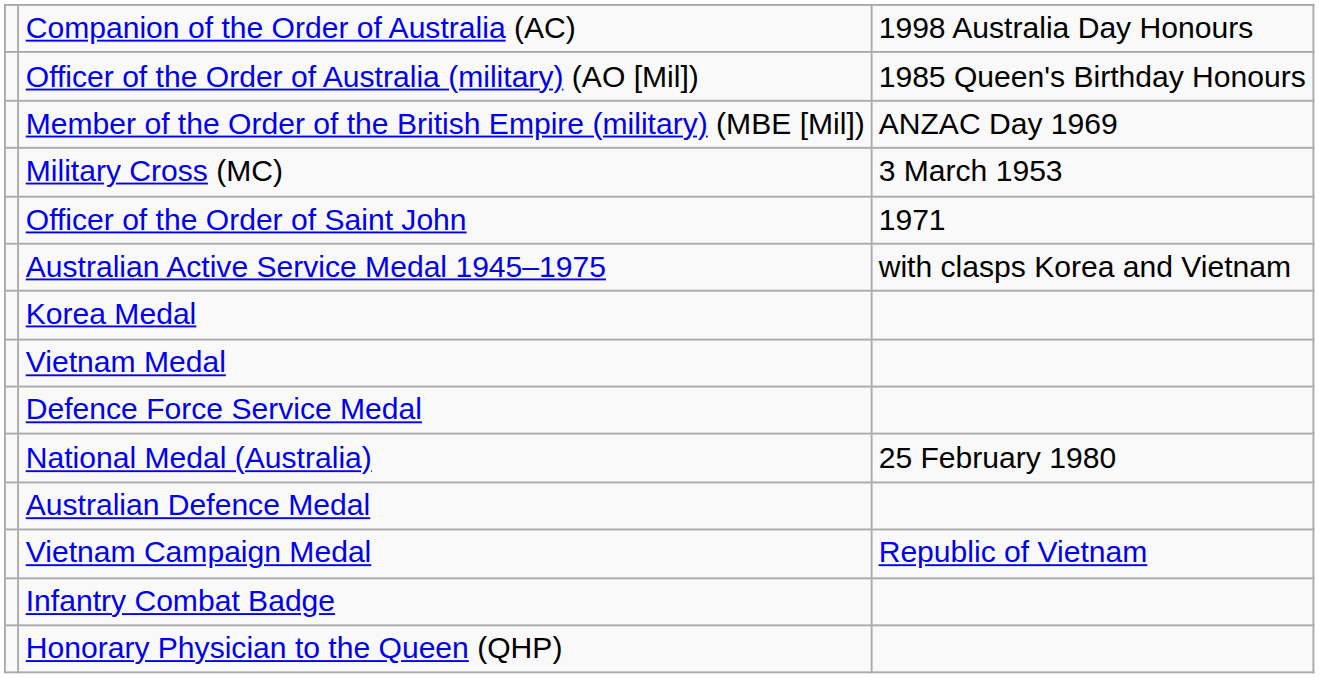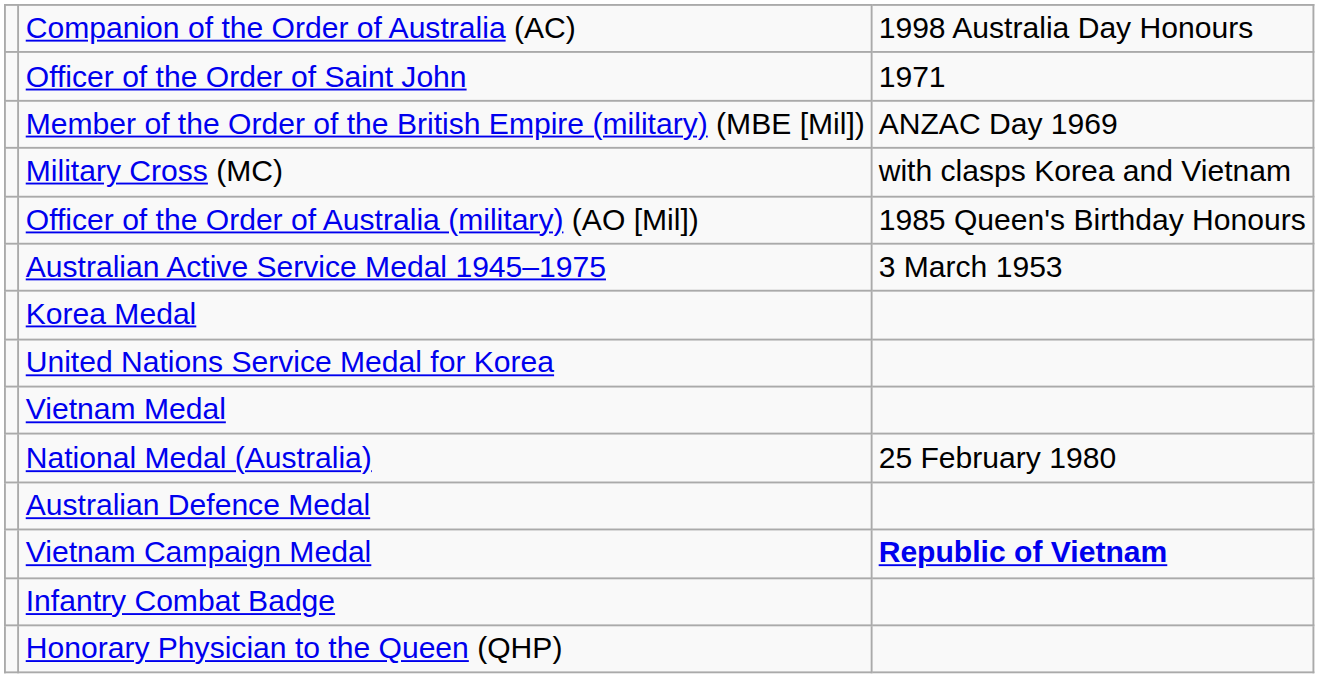rows swapped: Officer of the Order of Australia (military) (AO [Mil]) <-> Officer of the Order of Saint John
Military Cross (MC) | column 3: 3 March 1953 -> with clasps Korea and Vietnam
Australian Active Service Medal 1945–1975 | column 3: with clasps Korea and Vietnam -> 3 March 1953
+ row: United Nations Service Medal for Korea
- row: Defence Force Service Medal
Vietnam Campaign Medal | column 3: normal -> bold
